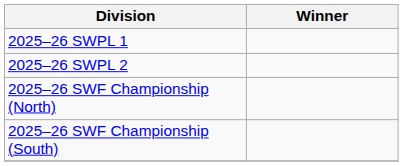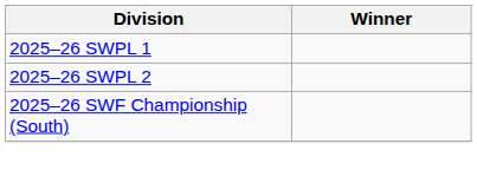- row: 2025–26 SWF Championship (North)
